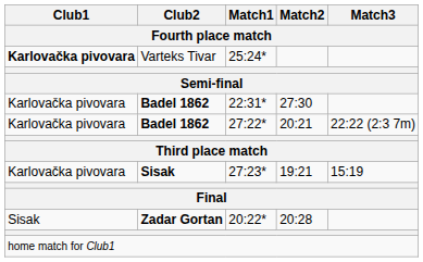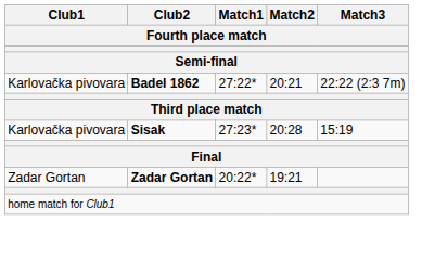- row: Karlovačka pivovara | Varteks Tivar | 25:24*
- row: Karlovačka pivovara | Badel 1862 | 22:31* | 27:30
27:23* | Match2: 19:21 -> 20:28
20:22* | Club1: Sisak -> Zadar Gortan
20:22* | Match2: 20:28 -> 19:21
